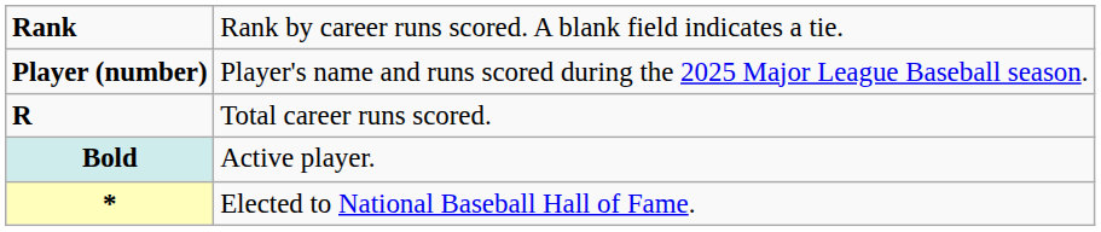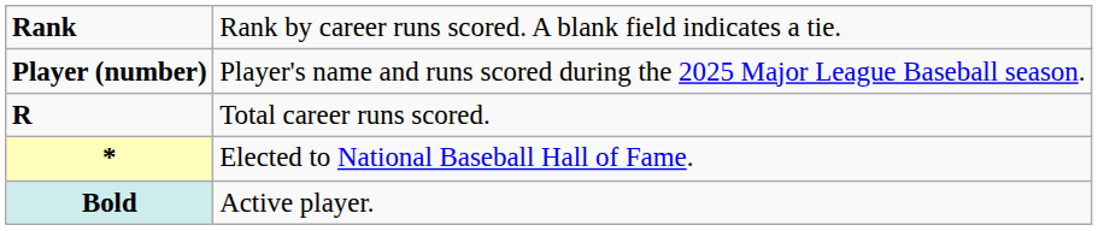rows swapped: * <-> Bold
